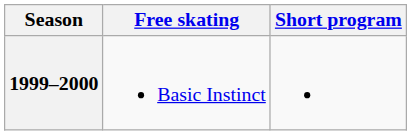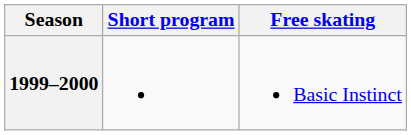columns swapped: Short program <-> Free skating
